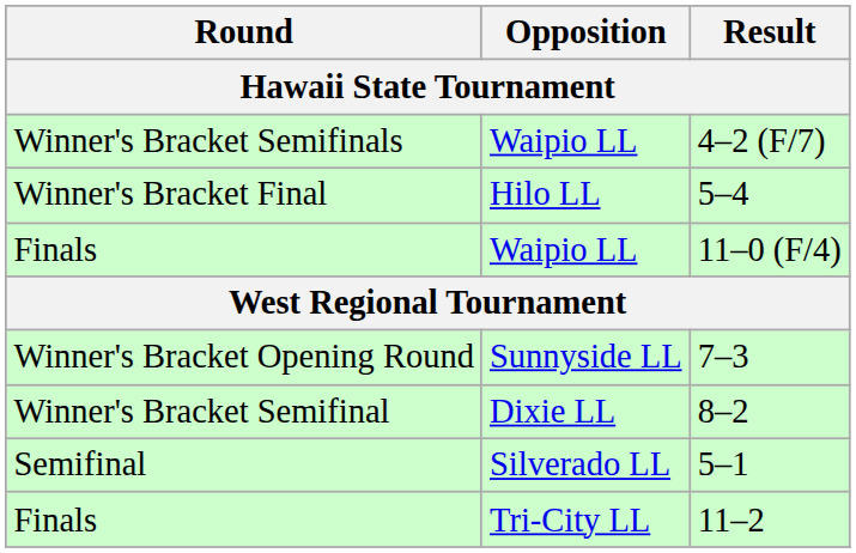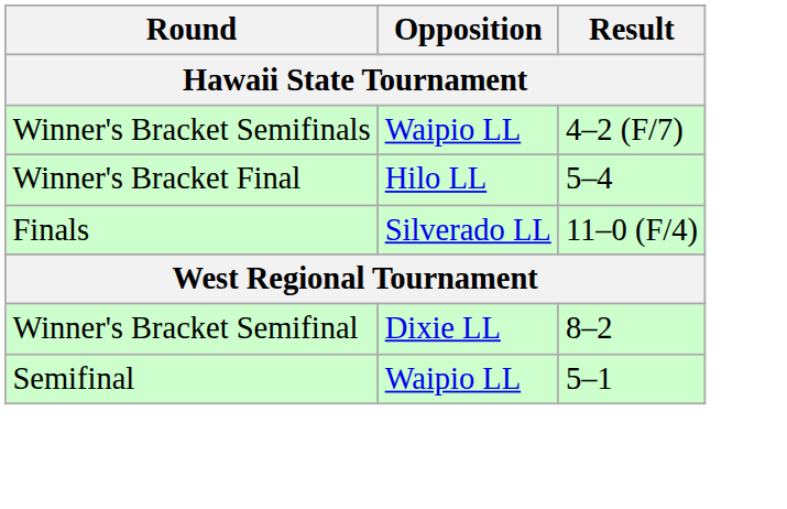11–0 (F/4) | Opposition: Waipio LL -> Silverado LL
- row: Winner's Bracket Opening Round | Sunnyside LL | 7–3
5–1 | Opposition: Silverado LL -> Waipio LL
- row: Finals | Tri-City LL | 11–2
